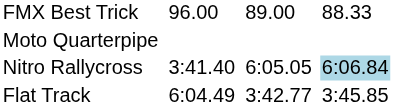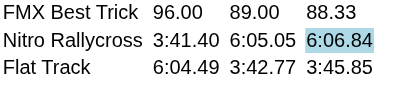- row: Moto Quarterpipe
